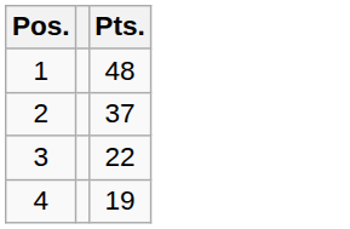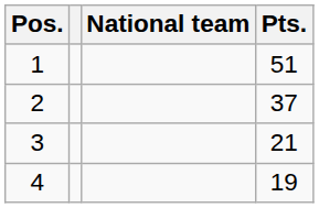+ column: National team
1 | Pts.: 48 -> 51
3 | Pts.: 22 -> 21
